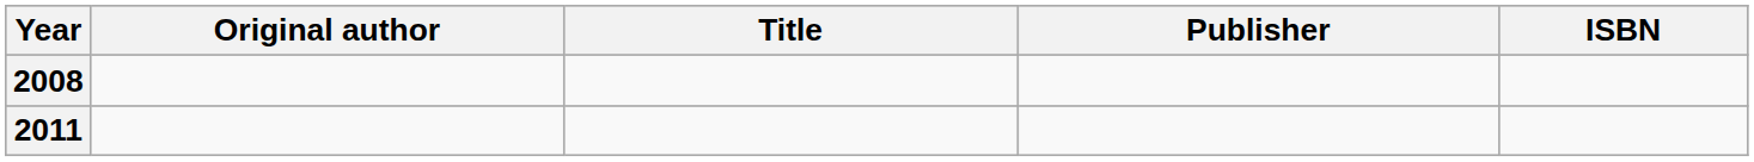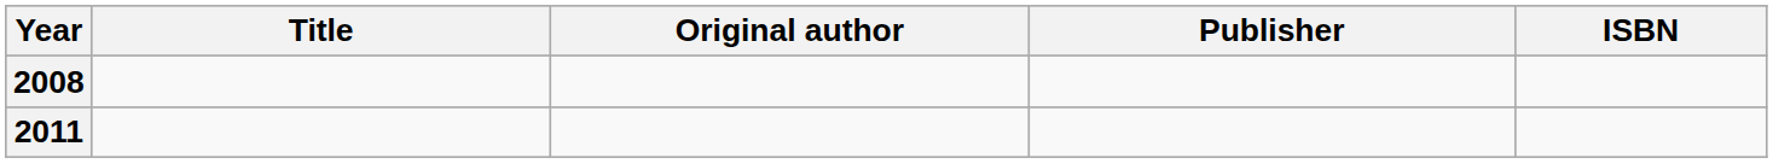columns swapped: Title <-> Original author
